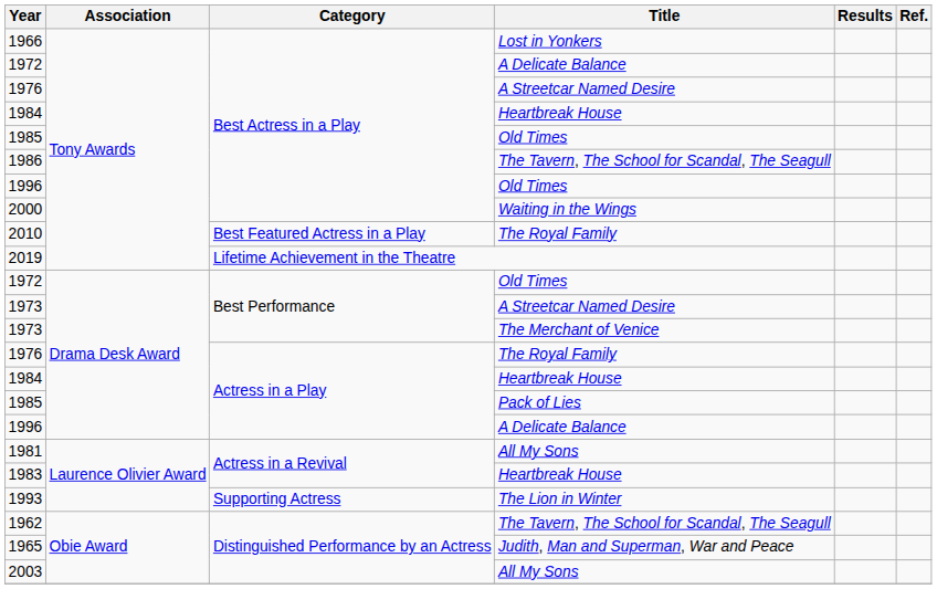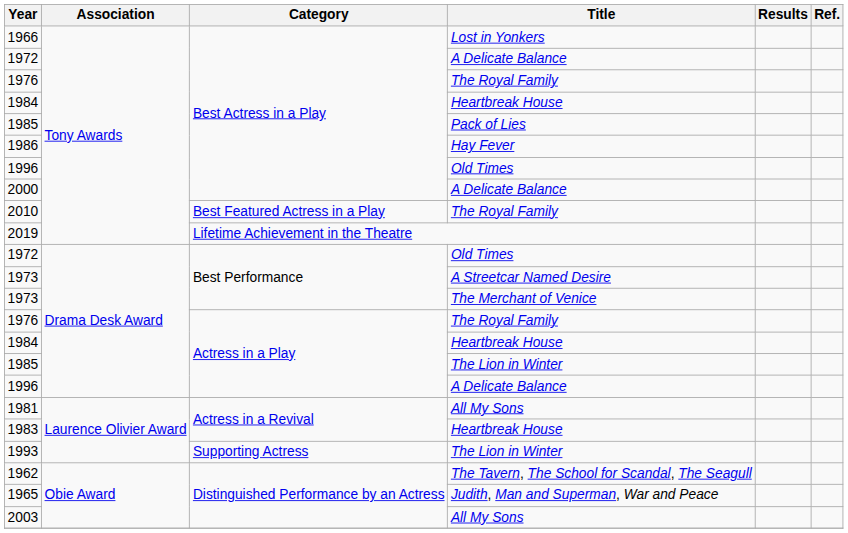1976 / Best Actress in a Play | Title: A Streetcar Named Desire -> The Royal Family
1985 / Best Actress in a Play | Title: Old Times -> Pack of Lies
1986 | Title: The Tavern, The School for Scandal, The Seagull -> Hay Fever
2000 | Title: Waiting in the Wings -> A Delicate Balance
1985 / Actress in a Play | Title: Pack of Lies -> The Lion in Winter
